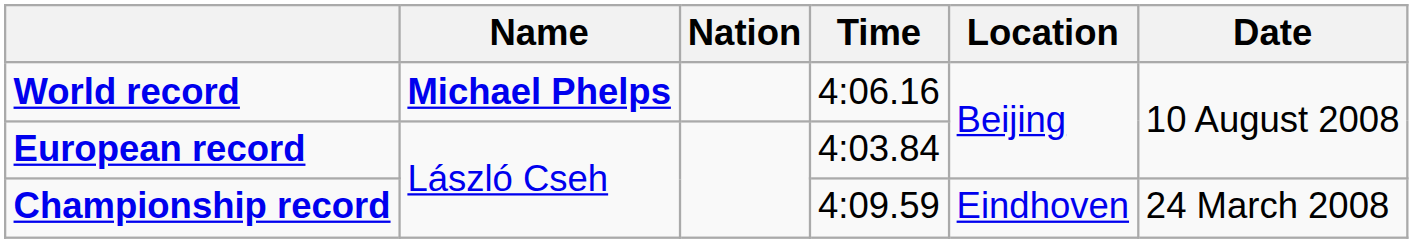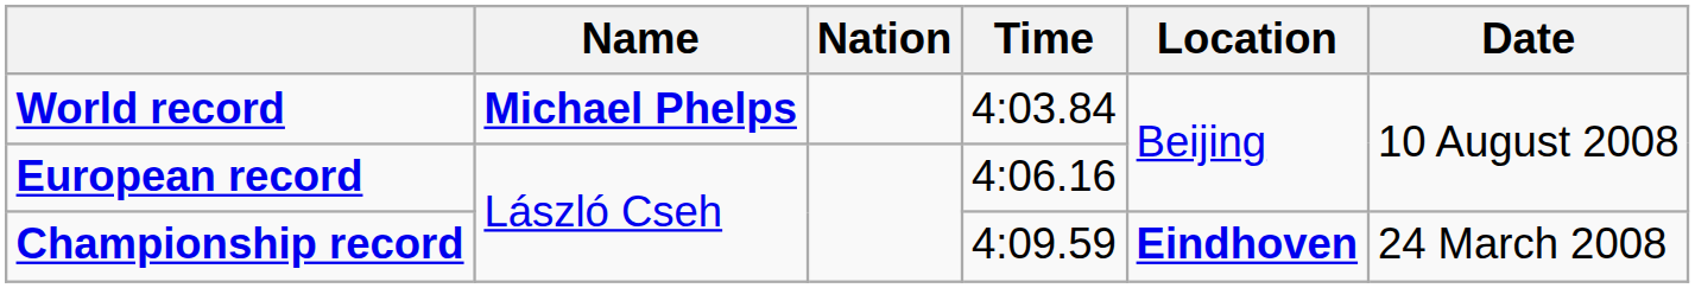World record | Time: 4:06.16 -> 4:03.84
European record | Time: 4:03.84 -> 4:06.16
Championship record | Location: normal -> bold
